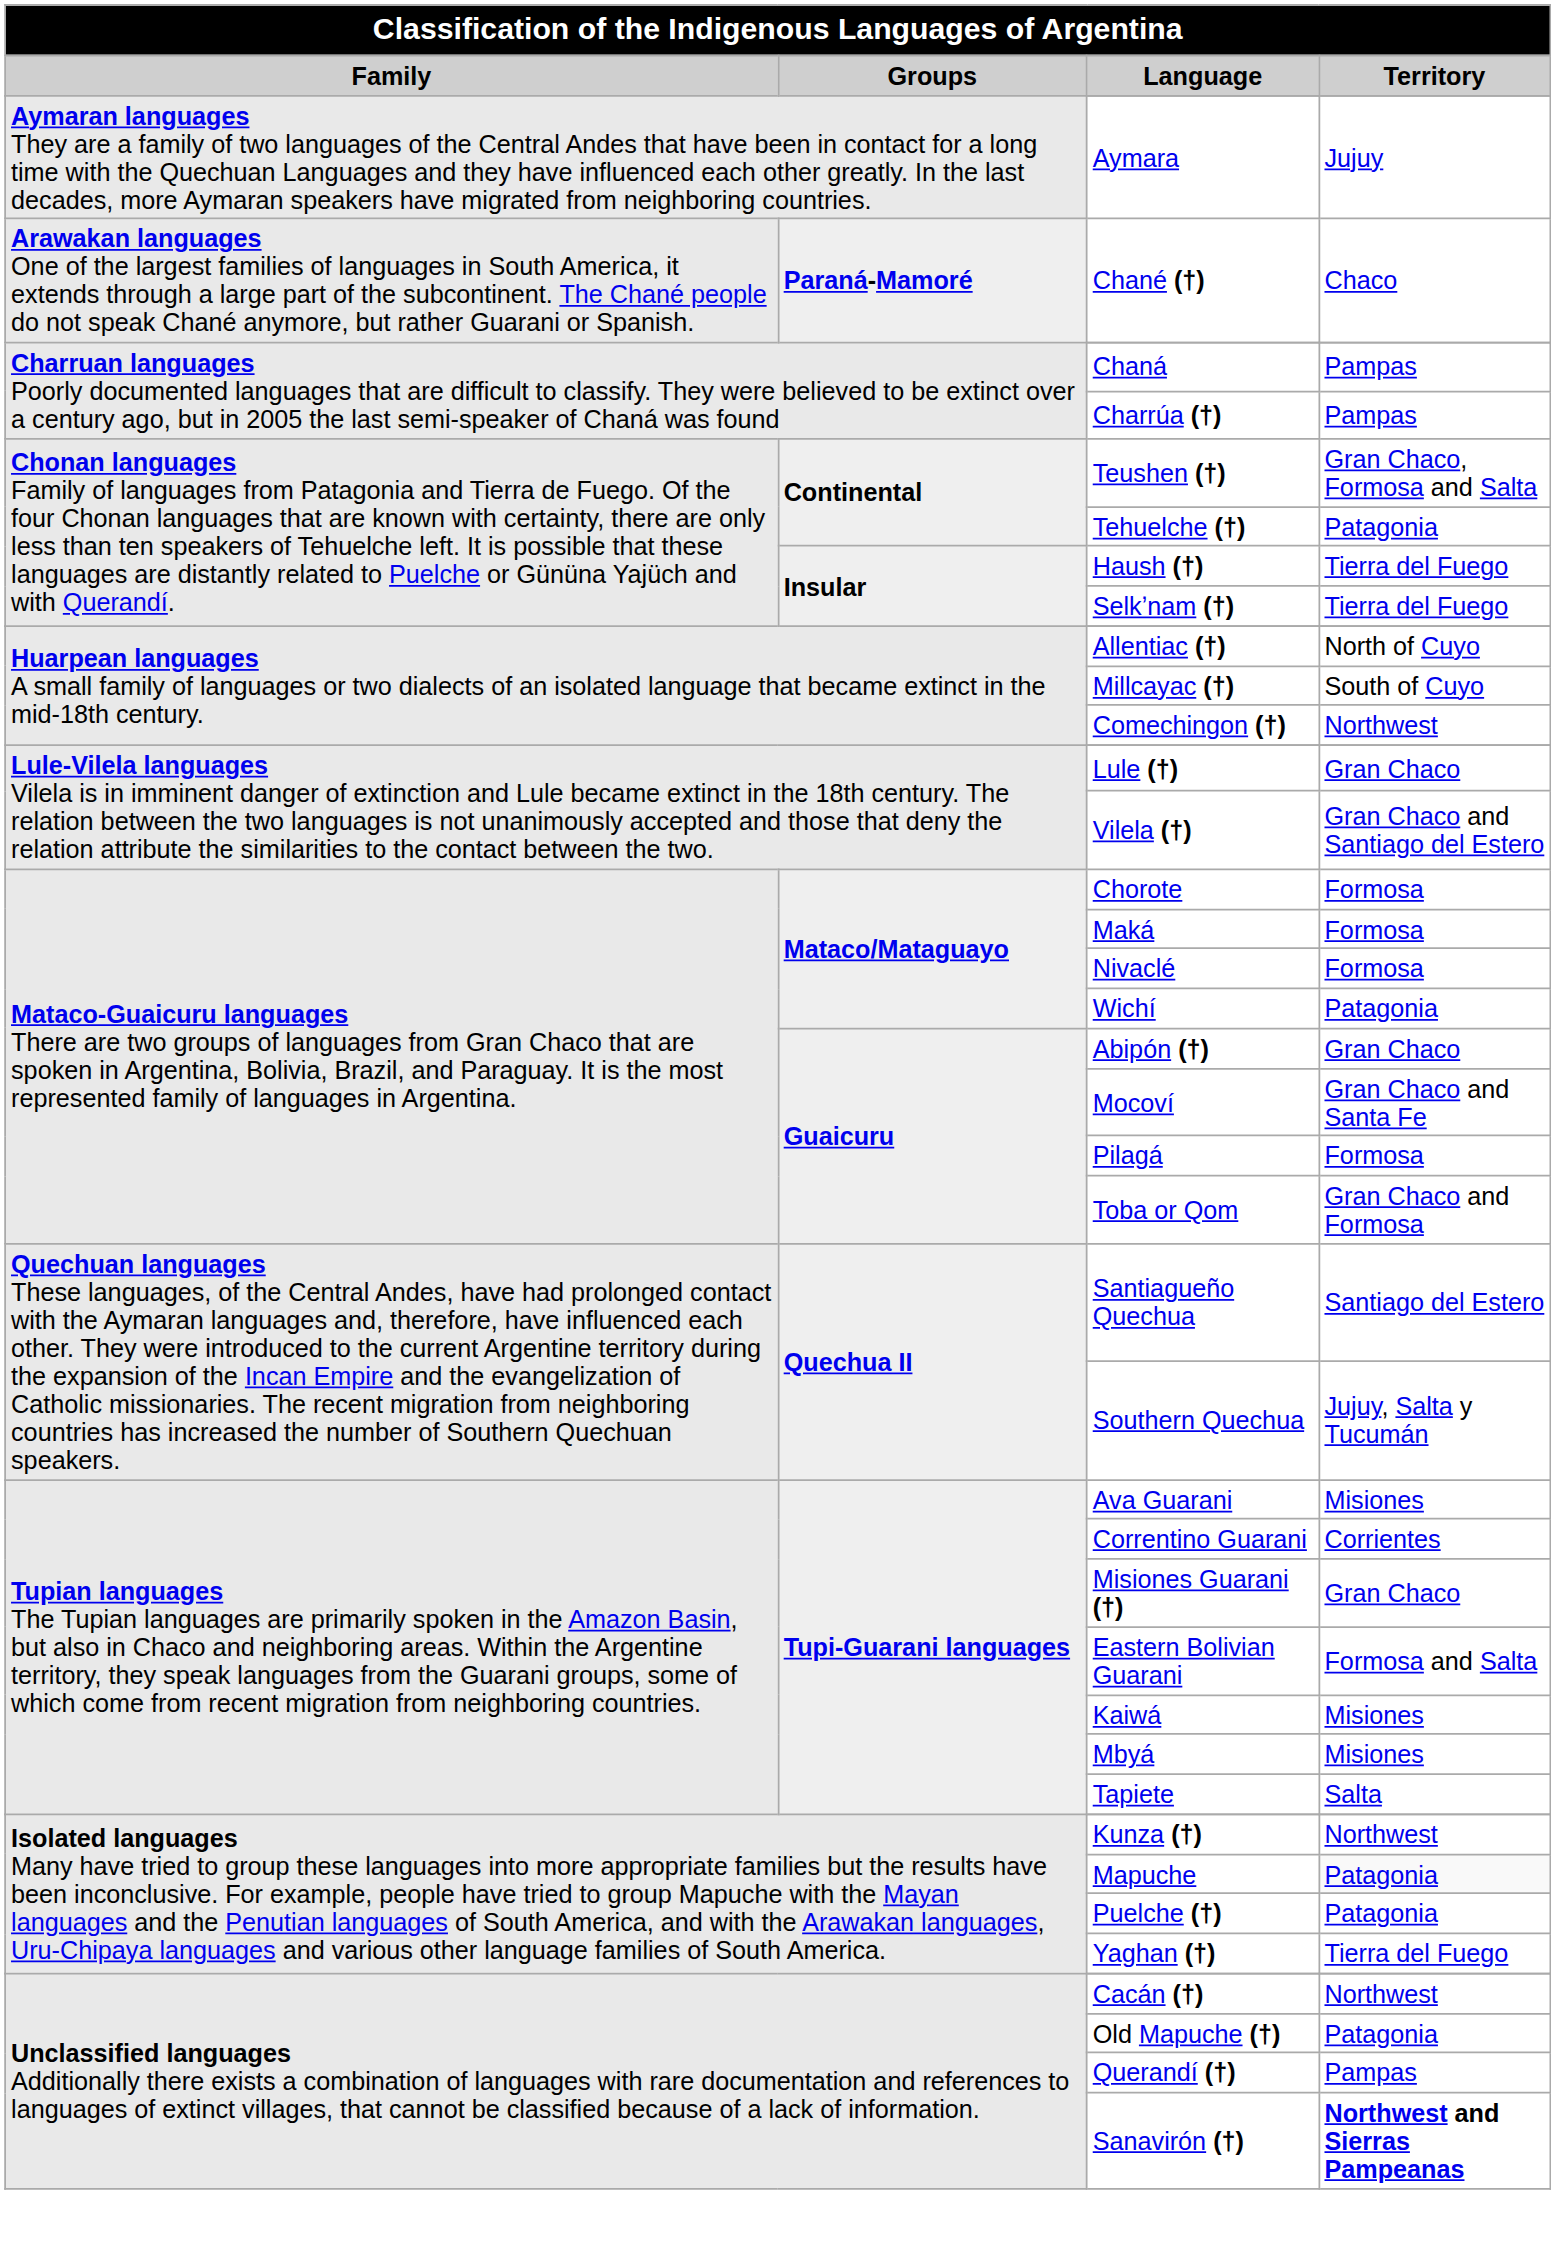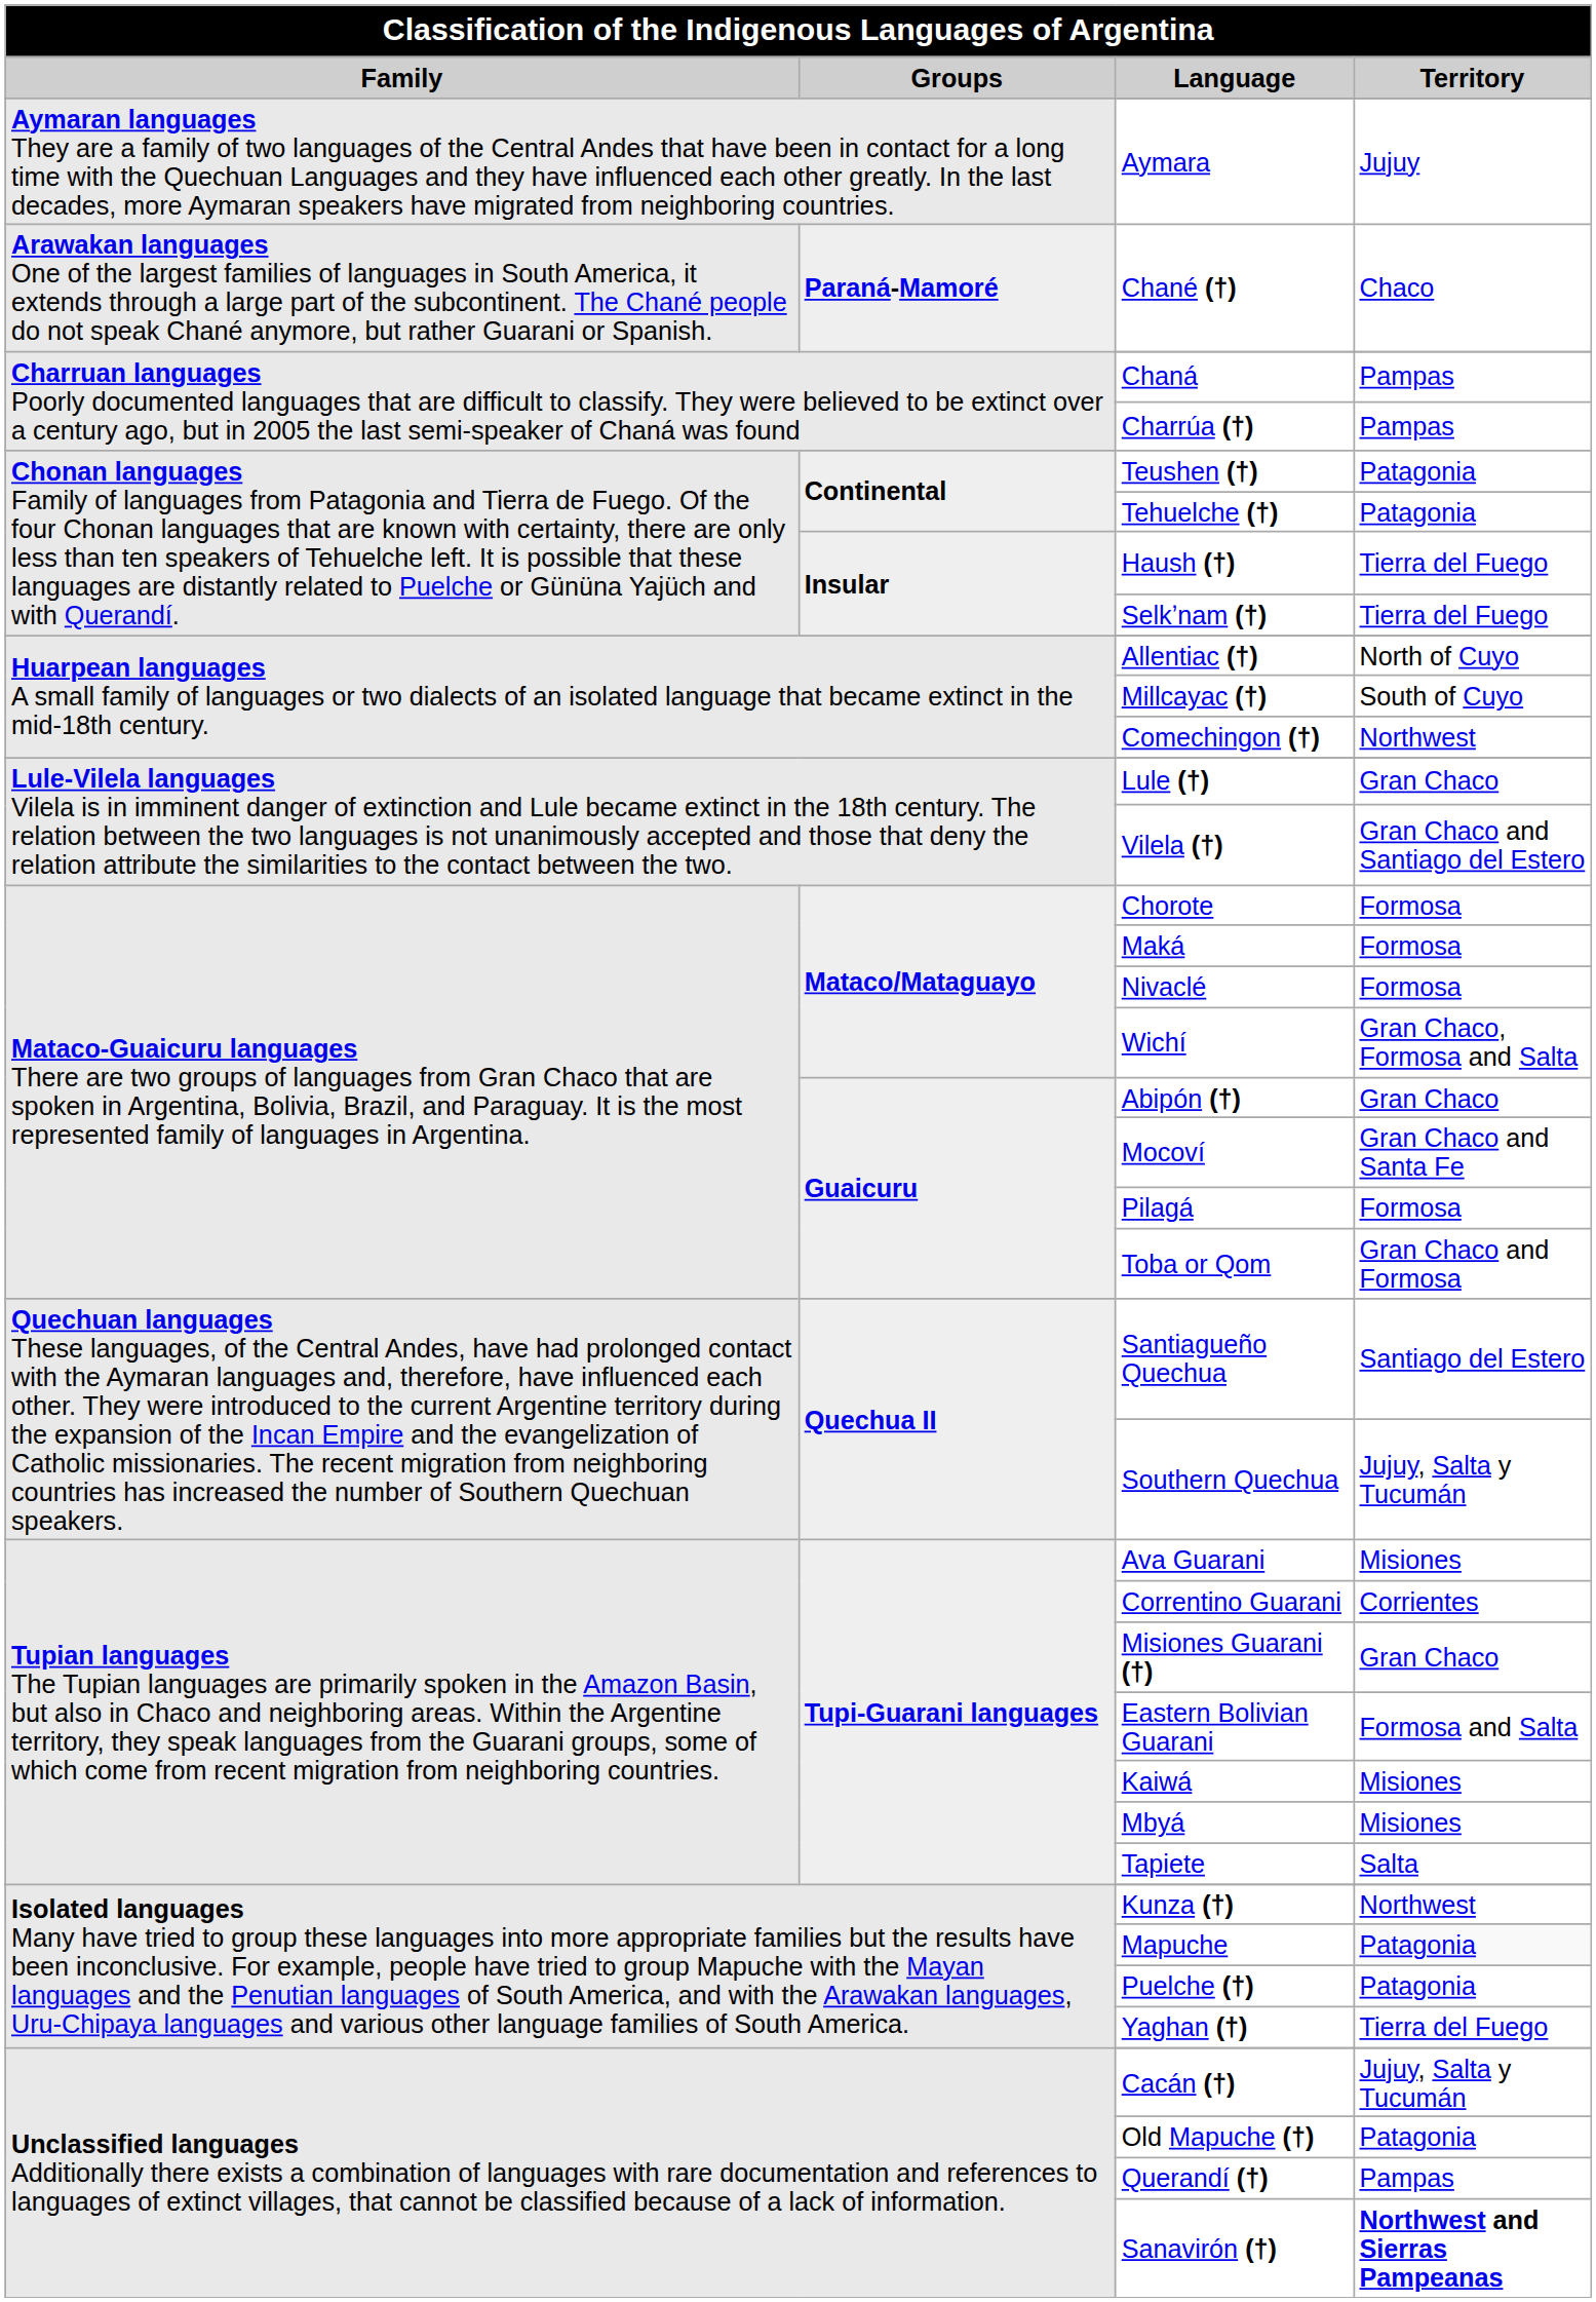Teushen (†) | column 5: Gran Chaco, Formosa and Salta -> Patagonia
Wichí | column 5: Patagonia -> Gran Chaco, Formosa and Salta
Cacán (†) | column 5: Northwest -> Jujuy, Salta y Tucumán
